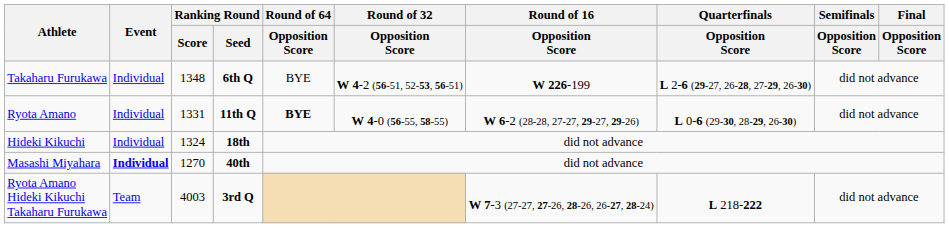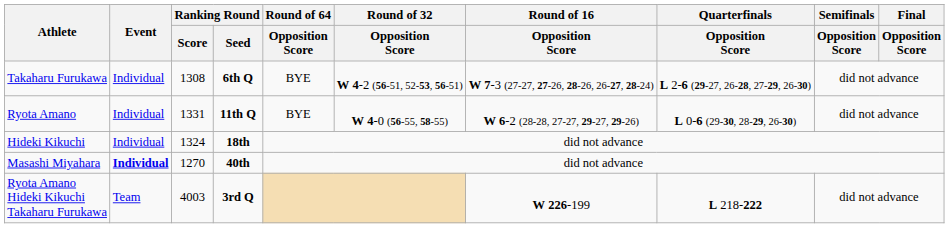Takaharu Furukawa | Ranking Round / Score: 1348 -> 1308
Takaharu Furukawa | Round of 16 / Opposition Score: W 226-199 -> W 7-3 (27-27, 27-26, 28-26, 26-27, 28-24)
Ryota Amano | Round of 64 / Opposition Score: bold -> normal
Ryota Amano Hideki Kikuchi Takaharu Furukawa | Round of 16 / Opposition Score: W 7-3 (27-27, 27-26, 28-26, 26-27, 28-24) -> W 226-199
